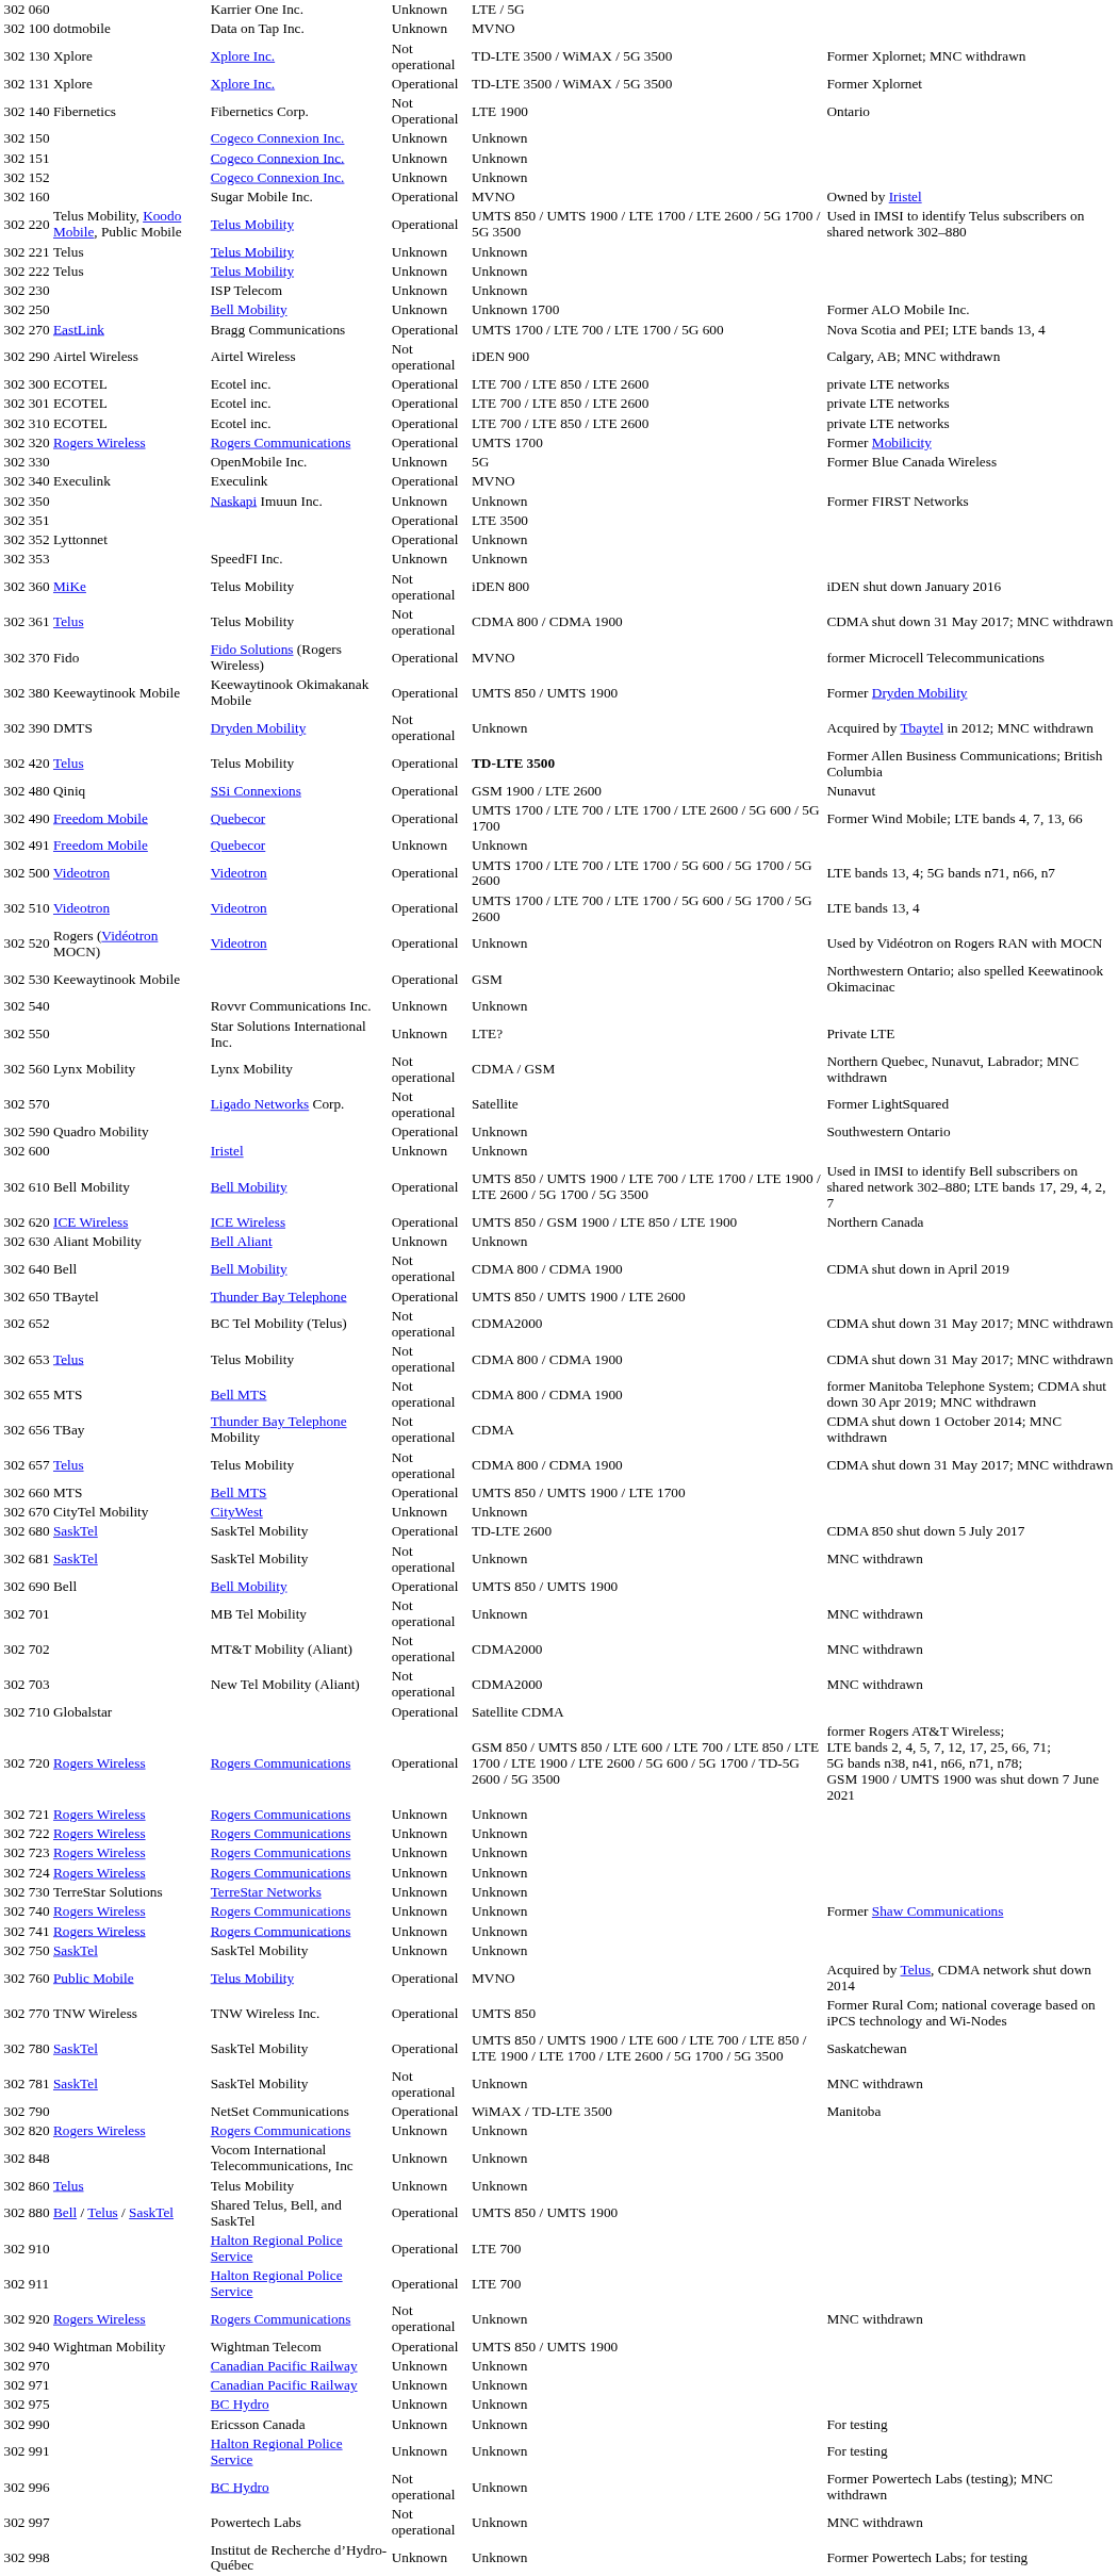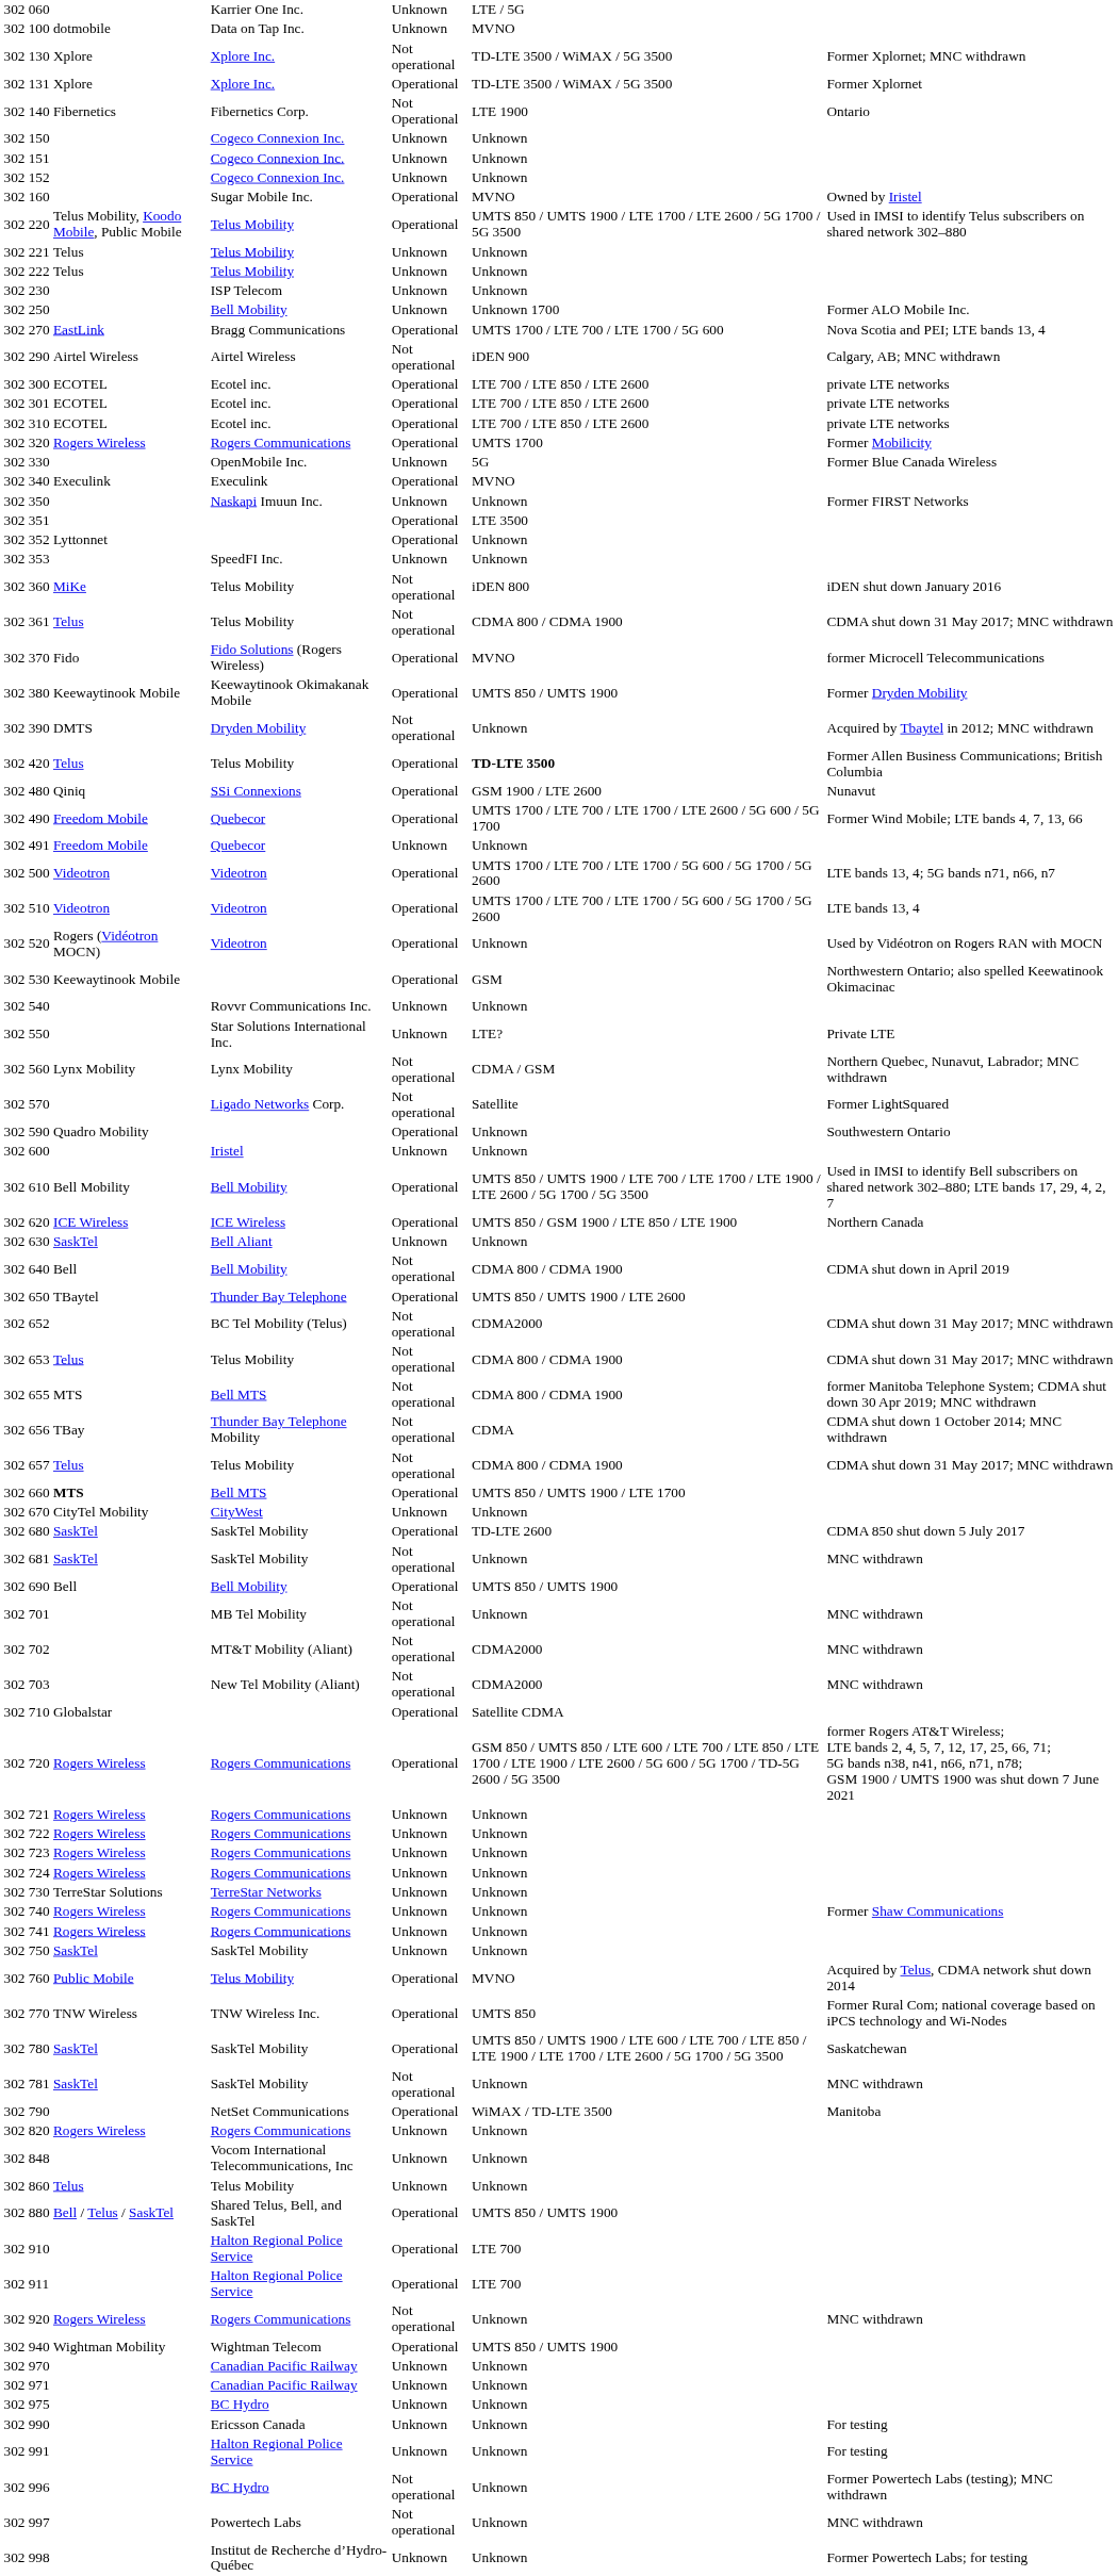630 | column 3: Aliant Mobility -> SaskTel
660 | column 3: normal -> bold
